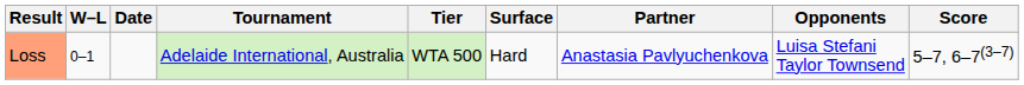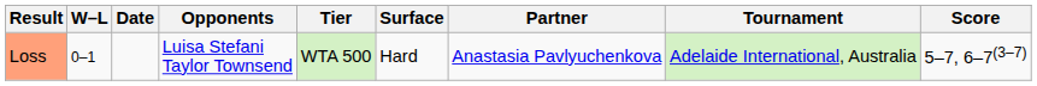columns swapped: Tournament <-> Opponents
